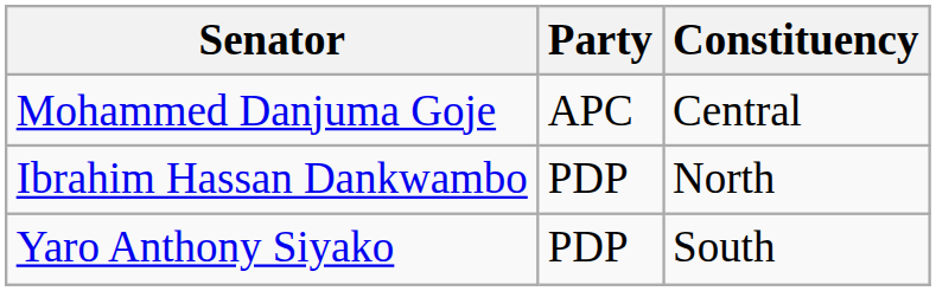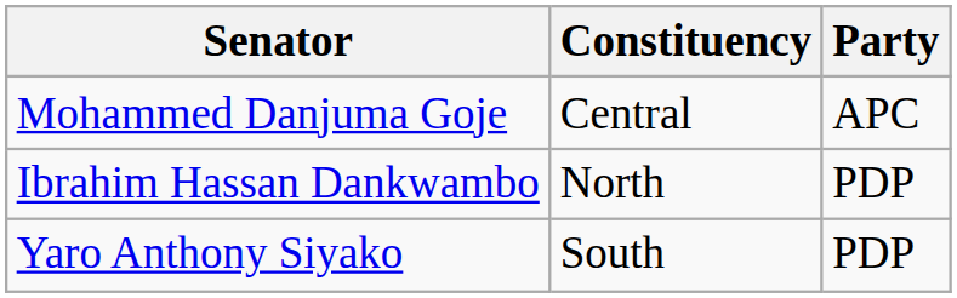columns swapped: Constituency <-> Party
